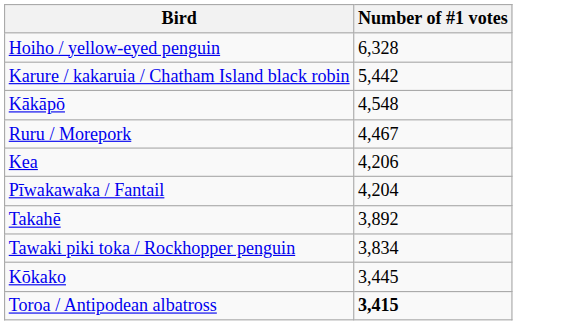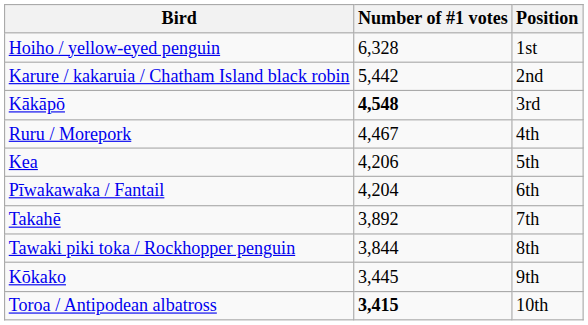+ column: Position | 1st | 2nd | 3rd | 4th | 5th | 6th | 7th | 8th | 9th | 10th
Kākāpō | Number of #1 votes: normal -> bold
Tawaki piki toka / Rockhopper penguin | Number of #1 votes: 3,834 -> 3,844
